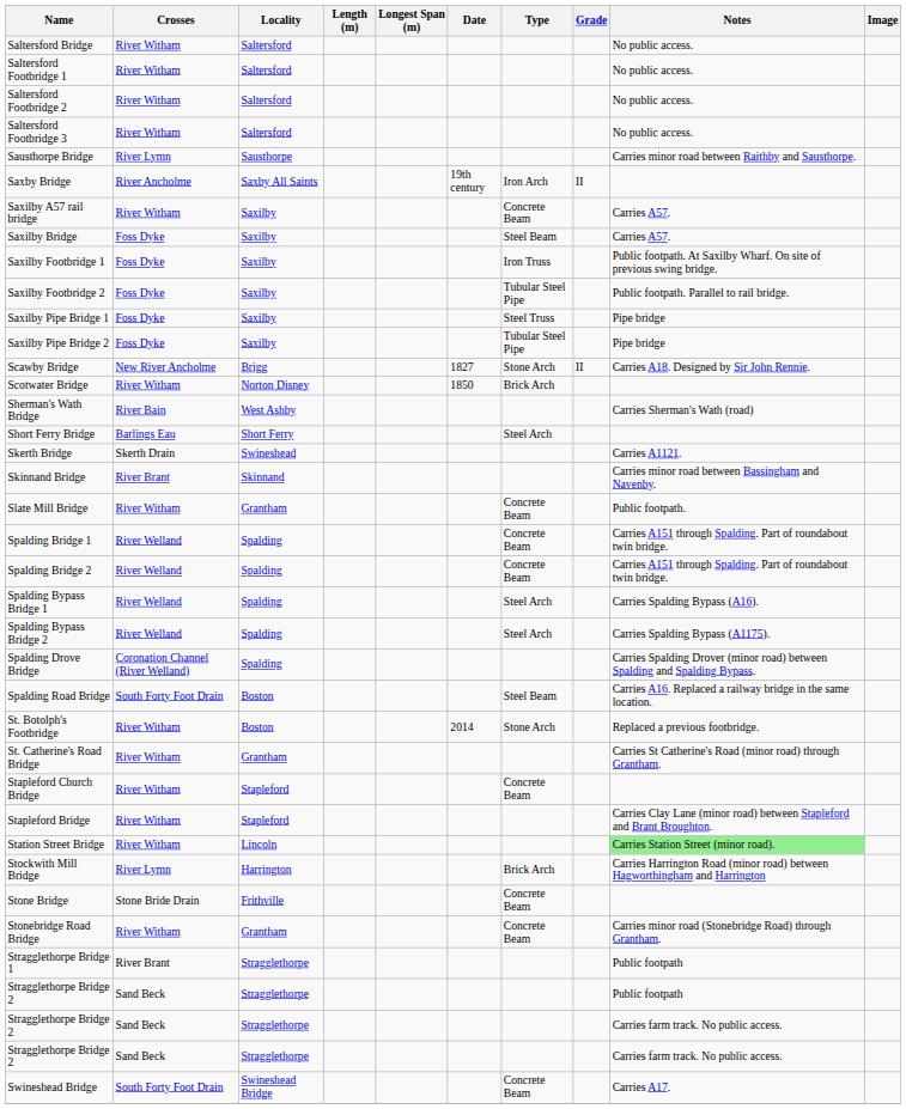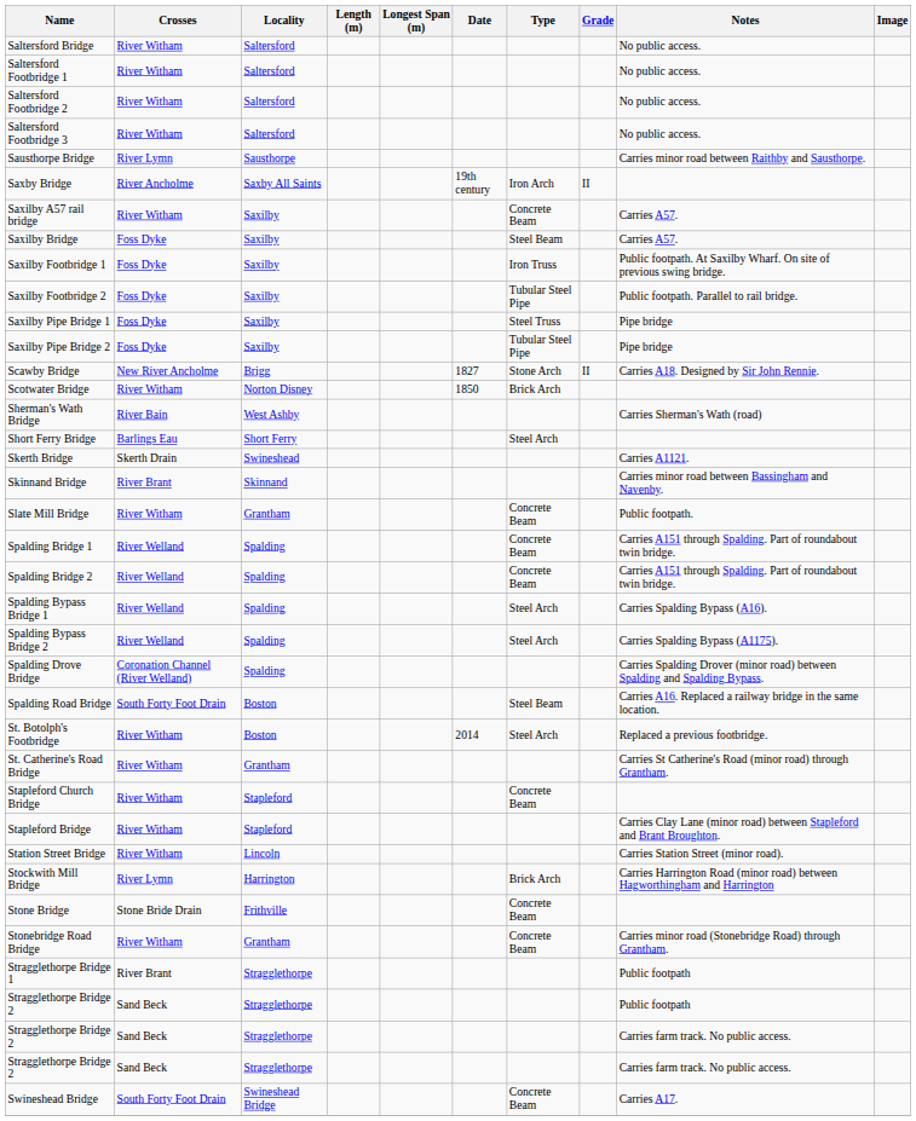St. Botolph's Footbridge | Type: Stone Arch -> Steel Arch
Station Street Bridge | Notes: lightgreen background -> no background
